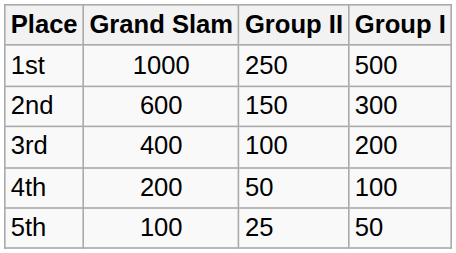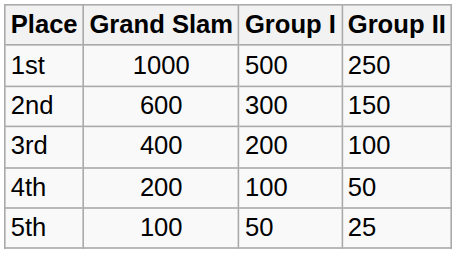columns swapped: Group I <-> Group II
